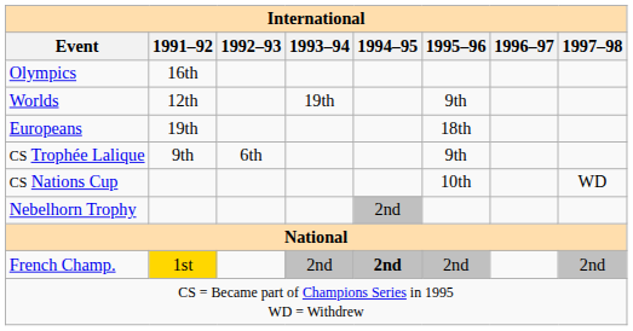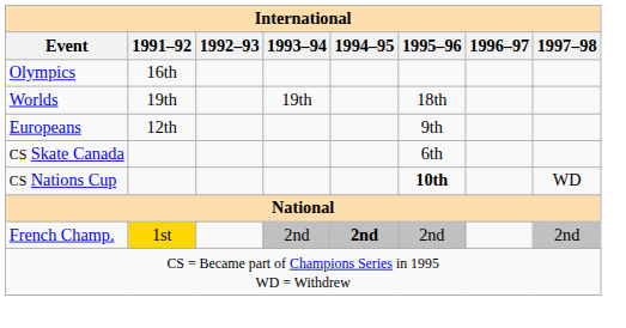Worlds | 1991–92: 12th -> 19th
Worlds | 1995–96: 9th -> 18th
Europeans | 1991–92: 19th -> 12th
Europeans | 1995–96: 18th -> 9th
+ row: CS Skate Canada | 6th
- row: CS Trophée Lalique | 9th | 6th | 9th
CS Nations Cup | 1995–96: normal -> bold
- row: Nebelhorn Trophy | 2nd
